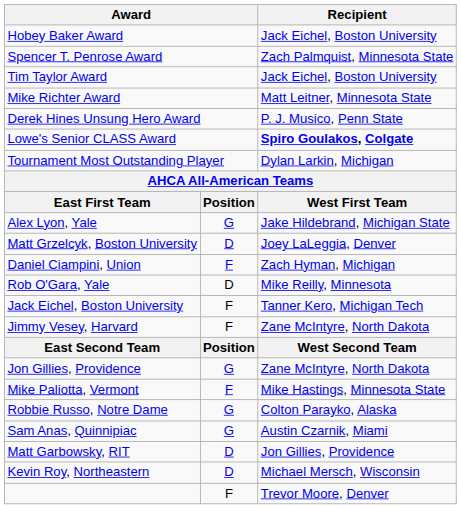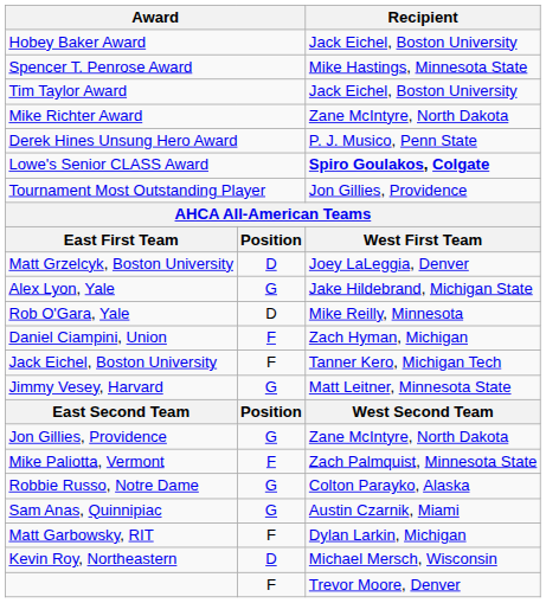Spencer T. Penrose Award | Recipient: Zach Palmquist, Minnesota State -> Mike Hastings, Minnesota State
Mike Richter Award | Recipient: Matt Leitner, Minnesota State -> Zane McIntyre, North Dakota
Tournament Most Outstanding Player | Recipient: Dylan Larkin, Michigan -> Jon Gillies, Providence
rows swapped: Alex Lyon, Yale <-> Matt Grzelcyk, Boston University
rows swapped: Rob O'Gara, Yale <-> Daniel Ciampini, Union
Jimmy Vesey, Harvard | column 2: F -> G
Jimmy Vesey, Harvard | Recipient: Zane McIntyre, North Dakota -> Matt Leitner, Minnesota State
Mike Paliotta, Vermont | Recipient: Mike Hastings, Minnesota State -> Zach Palmquist, Minnesota State
Matt Garbowsky, RIT | column 2: D -> F
Matt Garbowsky, RIT | Recipient: Jon Gillies, Providence -> Dylan Larkin, Michigan
